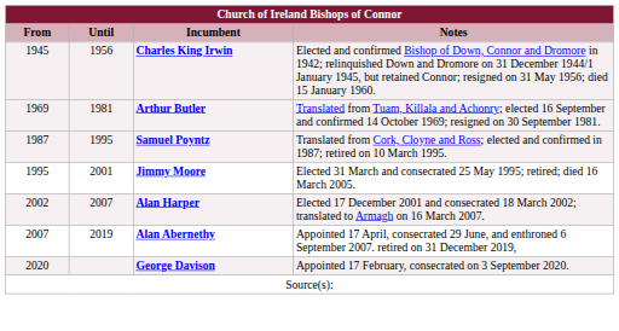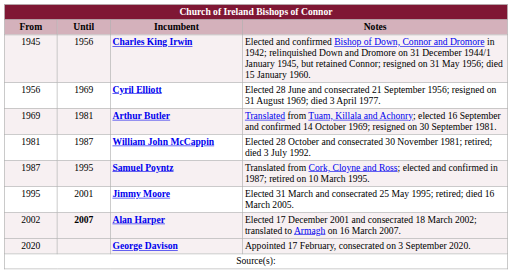+ row: 1956 | 1969 | Cyril Elliott | Elected 28 June and consecrated 21 September 1956; resigned on 31 August 1969; died 3 April 1977.
+ row: 1981 | 1987 | William John McCappin | Elected 28 October and consecrated 30 November 1981; retired; died 3 July 1992.
Alan Harper | Until: normal -> bold
- row: 2007 | 2019 | Alan Abernethy | Appointed 17 April, consecrated 29 June, and enthroned 6 September 2007. retired on 31 December 2019,
